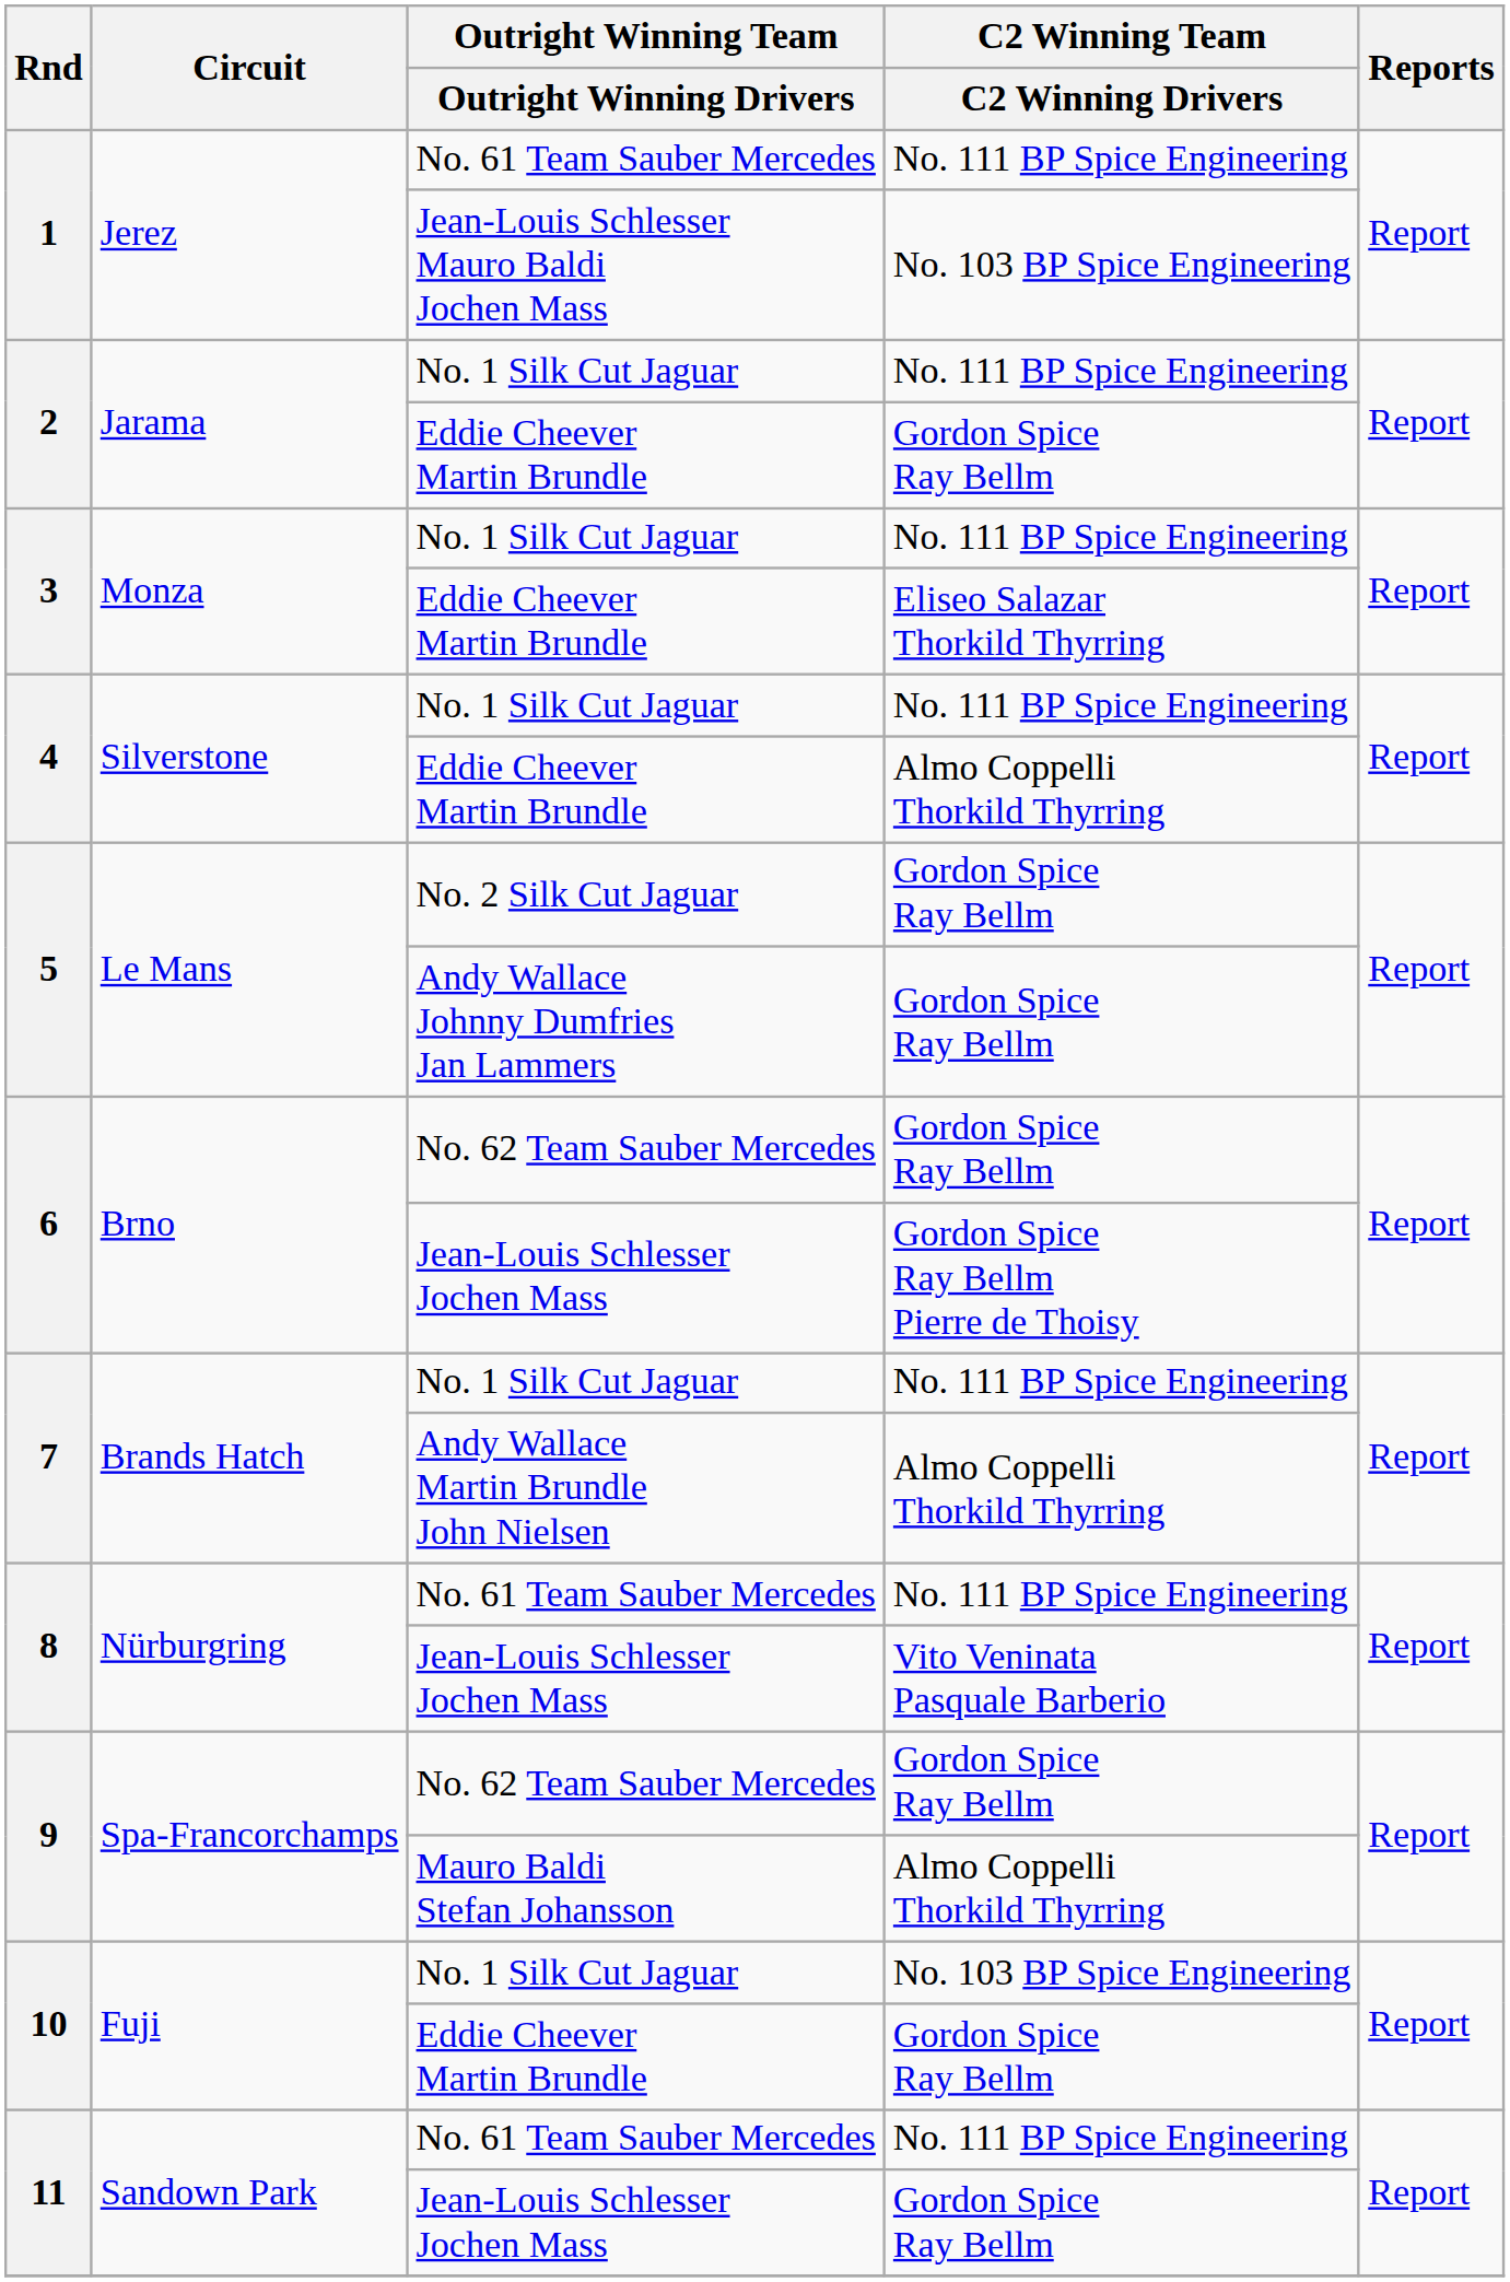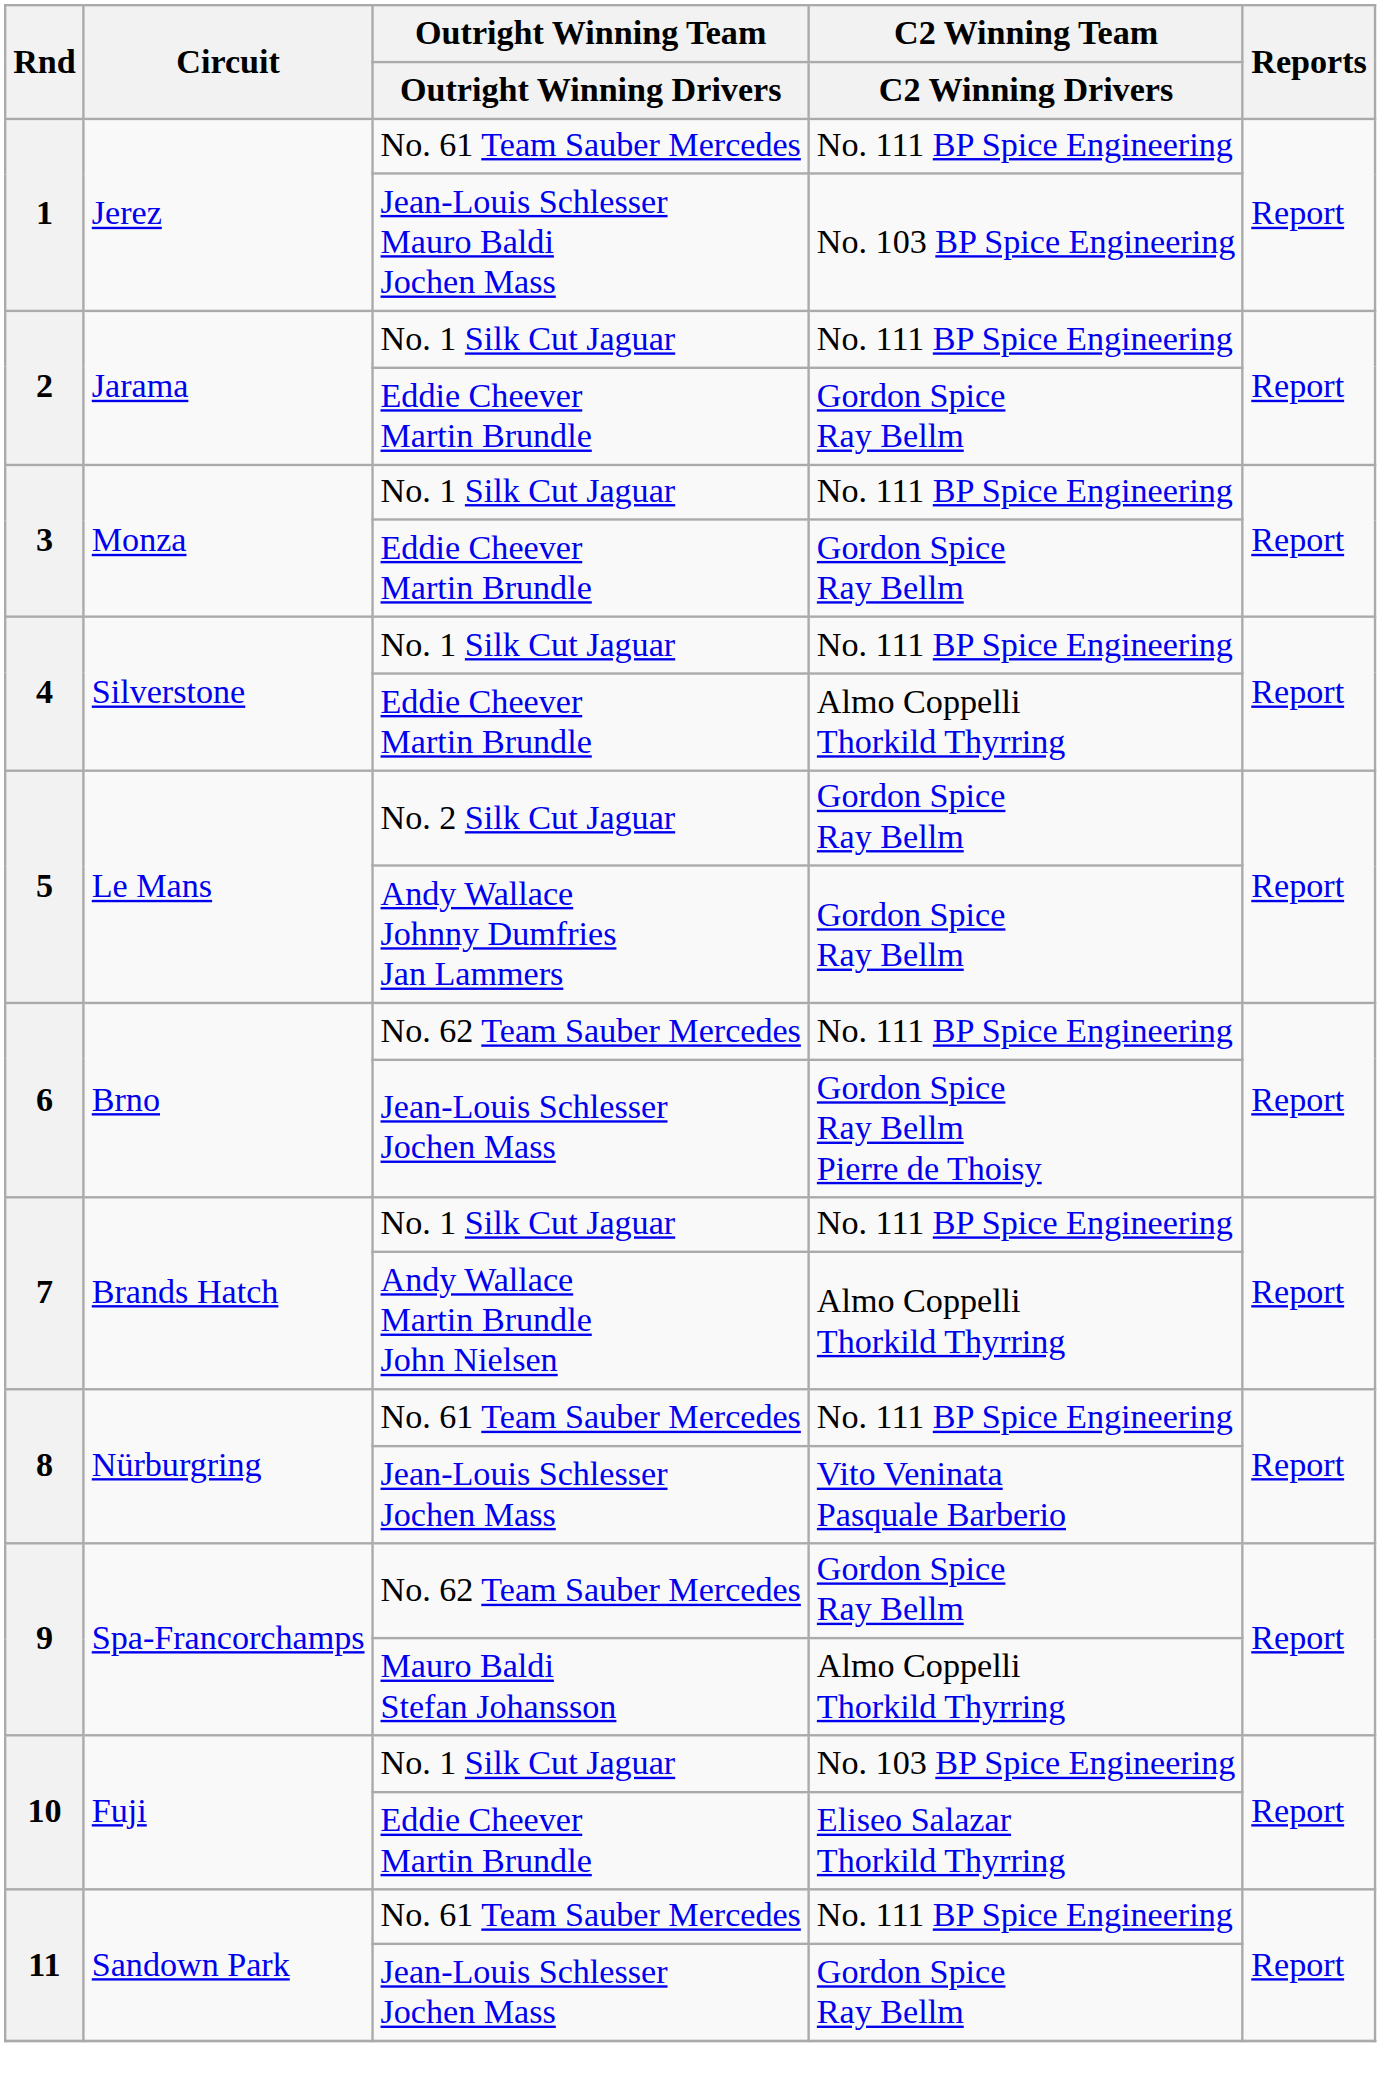3 / Eddie Cheever Martin Brundle | C2 Winning Team / C2 Winning Drivers: Eliseo Salazar Thorkild Thyrring -> Gordon Spice Ray Bellm
6 / No. 62 Team Sauber Mercedes | C2 Winning Team / C2 Winning Drivers: Gordon Spice Ray Bellm -> No. 111 BP Spice Engineering
10 / Eddie Cheever Martin Brundle | C2 Winning Team / C2 Winning Drivers: Gordon Spice Ray Bellm -> Eliseo Salazar Thorkild Thyrring
